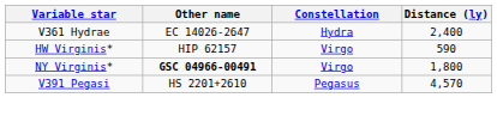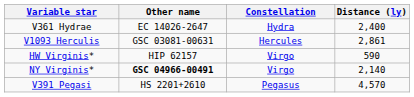+ row: V1093 Herculis | GSC 03081-00631 | Hercules | 2,861
NY Virginis* | Distance (ly): 1,800 -> 2,140
